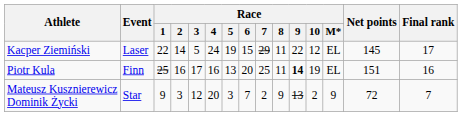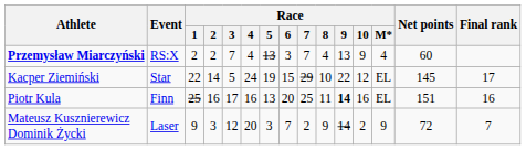+ row: Przemysław Miarczyński | RS:X | 2 | 2 | 7 | 4 | 13 | 3 | 7 | 4 | 13 | 9 | 4 | 60
Kacper Ziemiński | Event: Laser -> Star
Kacper Ziemiński | Race / 8: 11 -> 10
Piotr Kula | Race / 10: 19 -> 16
Mateusz Kusznierewicz Dominik Życki | Event: Star -> Laser
Mateusz Kusznierewicz Dominik Życki | Race / 9: 13 -> 14
